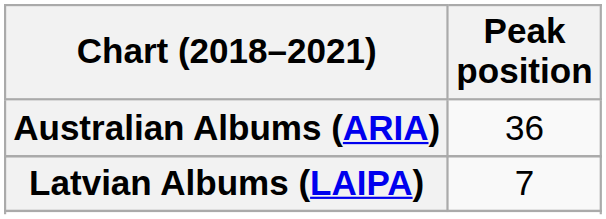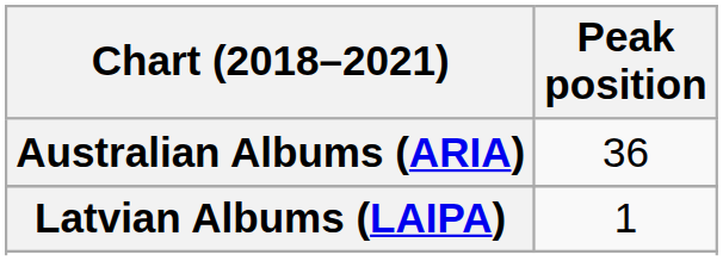Latvian Albums (LAIPA) | Peak position: 7 -> 1
